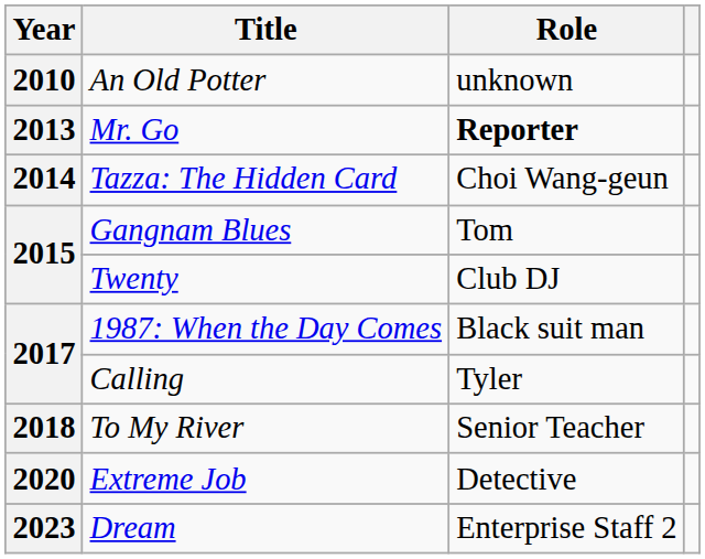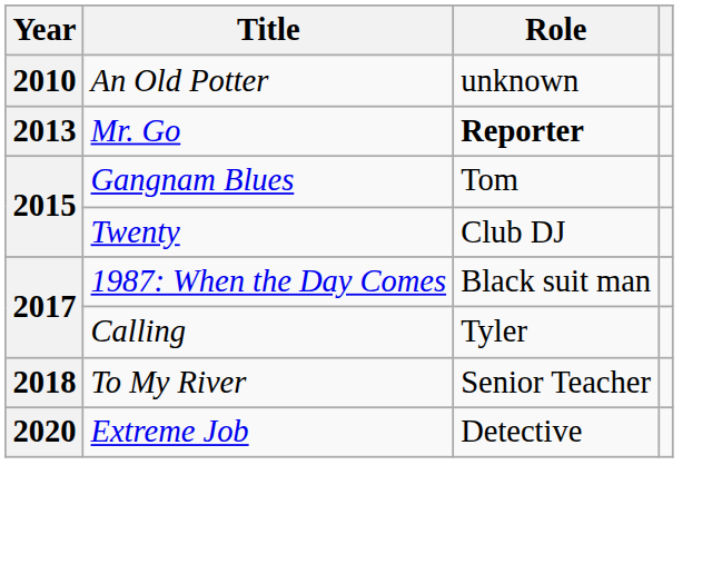- row: 2014 | Tazza: The Hidden Card | Choi Wang-geun
- row: 2023 | Dream | Enterprise Staff 2
